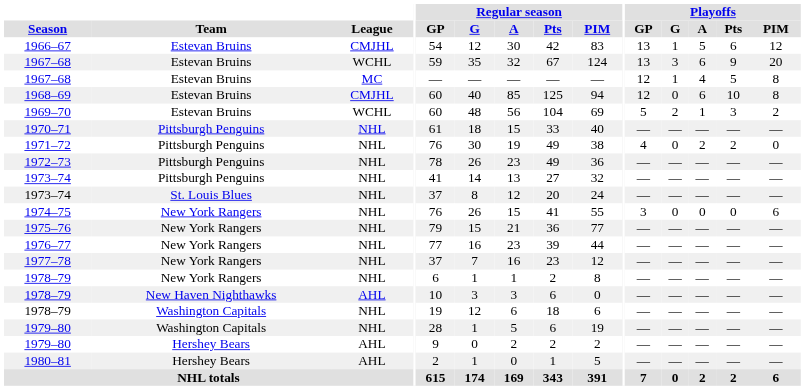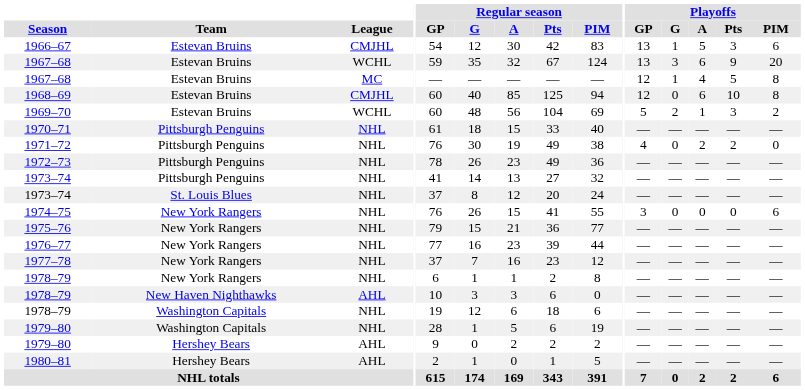1966–67 | Playoffs / Pts: 6 -> 3
1966–67 | Playoffs / PIM: 12 -> 6
